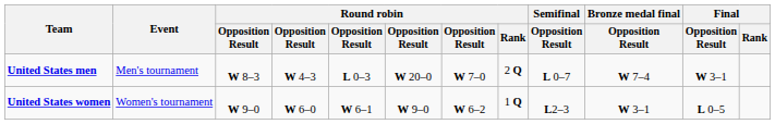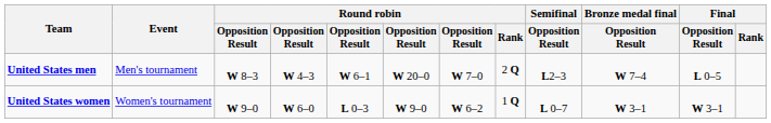United States men | column 5: L 0–3 -> W 6–1
United States men | Semifinal / Opposition Result: L 0–7 -> L2–3
United States men | Final / Opposition Result: W 3–1 -> L 0–5
United States women | column 5: W 6–1 -> L 0–3
United States women | Semifinal / Opposition Result: L2–3 -> L 0–7
United States women | Final / Opposition Result: L 0–5 -> W 3–1
